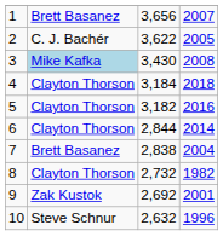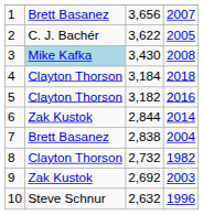6 | column 2: Clayton Thorson -> Zak Kustok
9 | column 4: 2001 -> 2003
